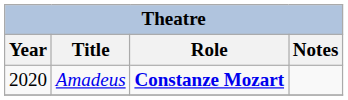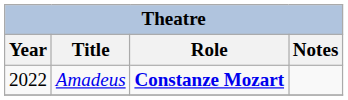Amadeus | Year: 2020 -> 2022
